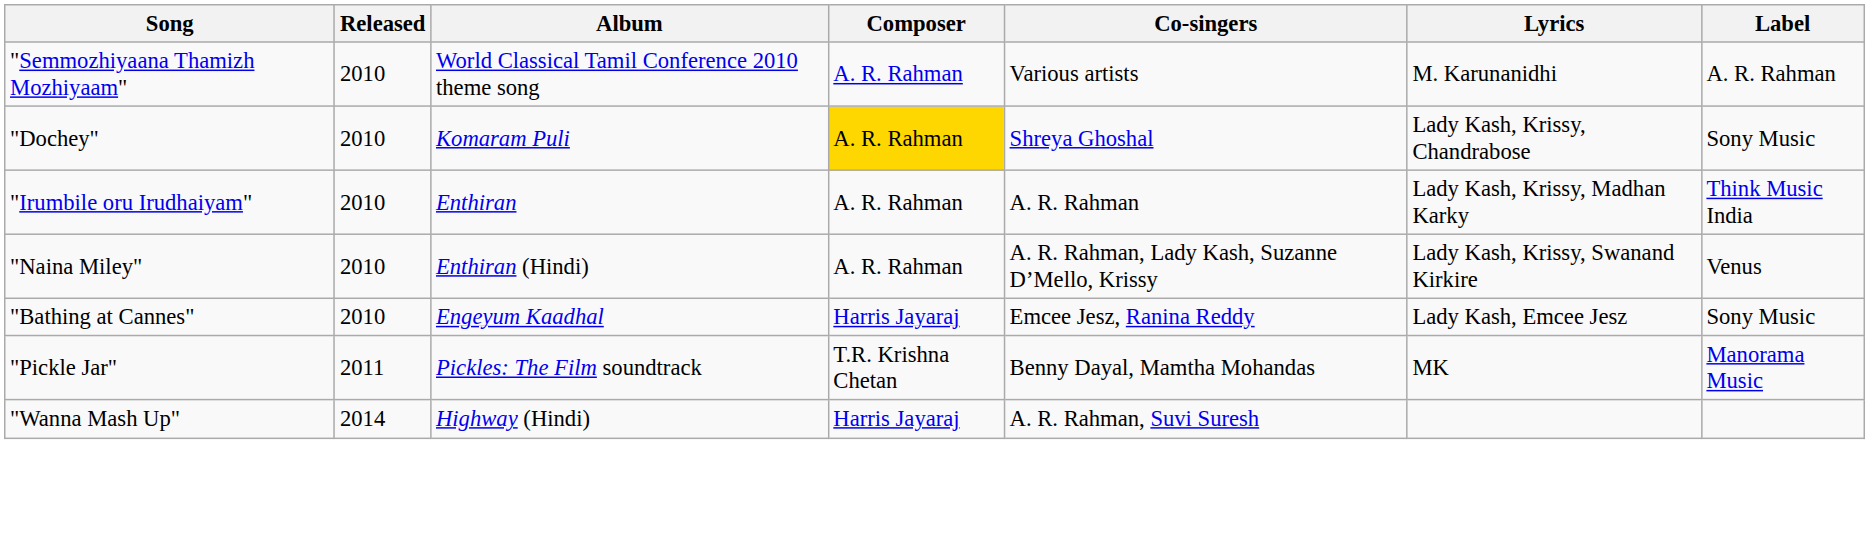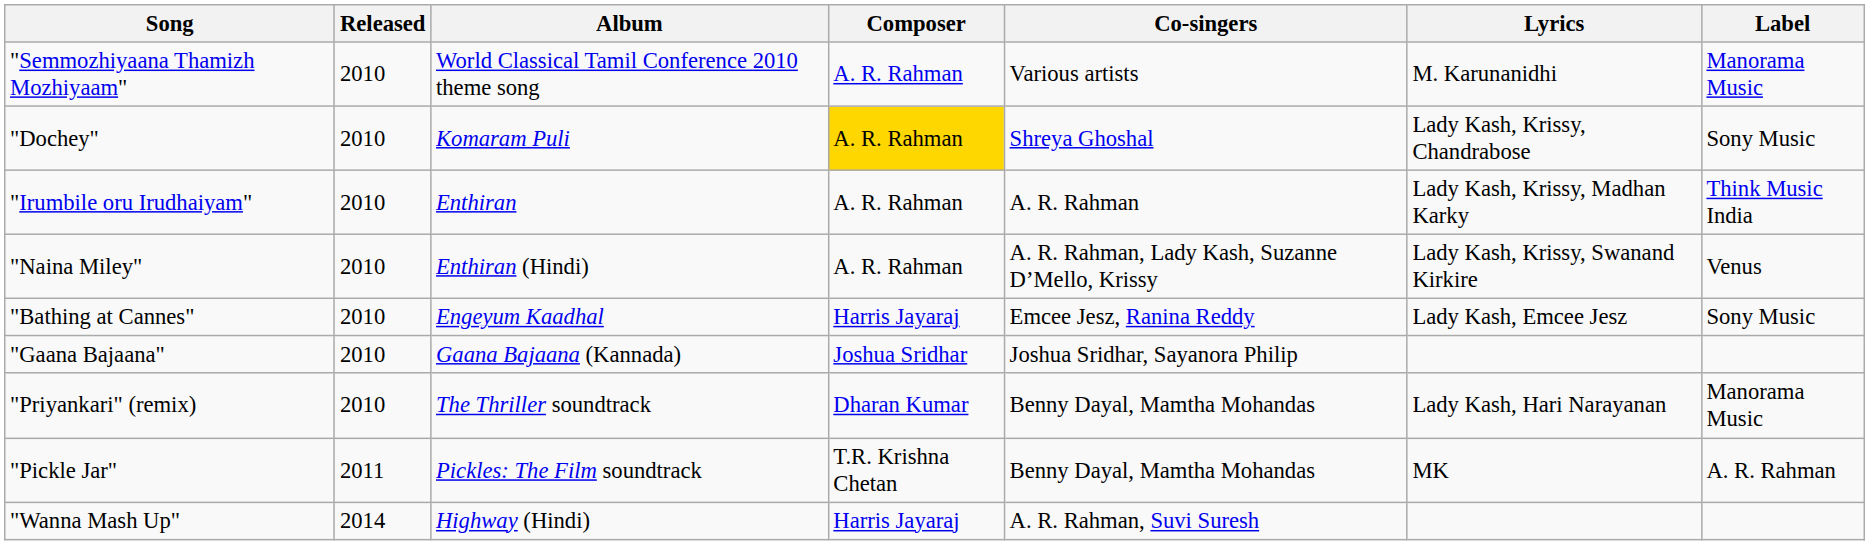"Semmozhiyaana Thamizh Mozhiyaam" | Label: A. R. Rahman -> Manorama Music
+ row: "Gaana Bajaana" | 2010 | Gaana Bajaana (Kannada) | Joshua Sridhar | Joshua Sridhar, Sayanora Philip
+ row: "Priyankari" (remix) | 2010 | The Thriller soundtrack | Dharan Kumar | Benny Dayal, Mamtha Mohandas | Lady Kash, Hari Narayanan | Manorama Music
"Pickle Jar" | Label: Manorama Music -> A. R. Rahman
